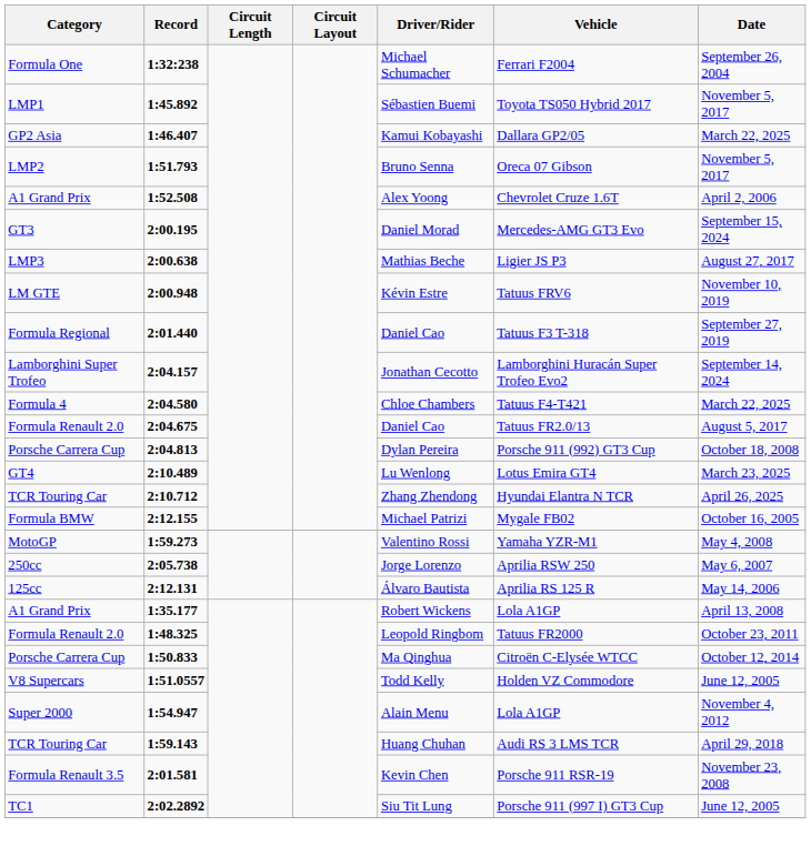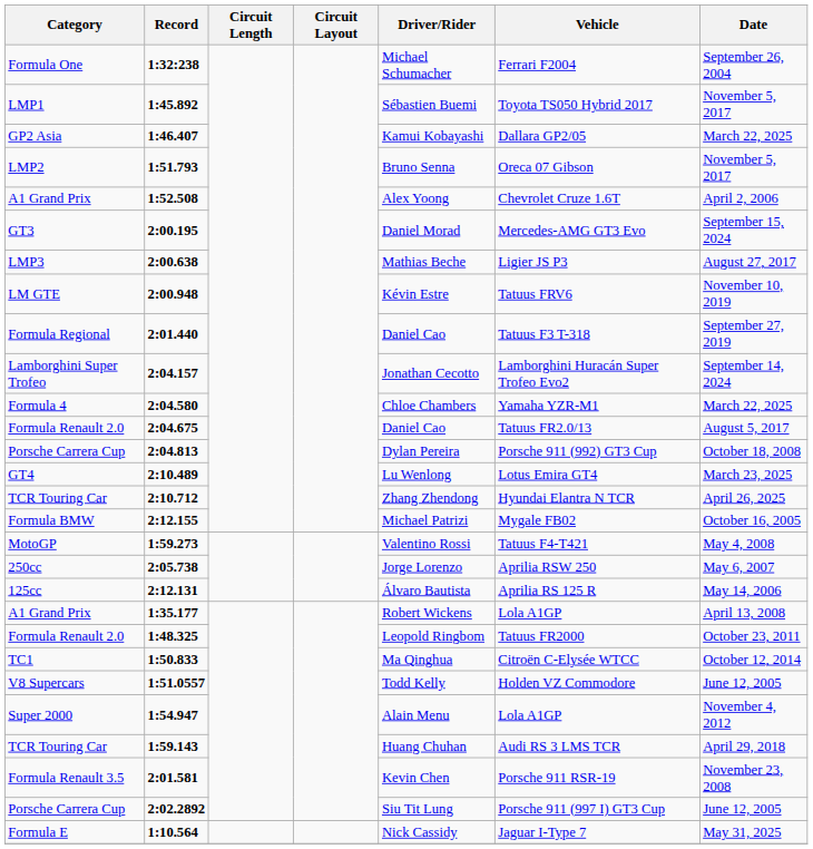2:04.580 | Vehicle: Tatuus F4-T421 -> Yamaha YZR-M1
1:59.273 | Vehicle: Yamaha YZR-M1 -> Tatuus F4-T421
1:50.833 | Category: Porsche Carrera Cup -> TC1
2:02.2892 | Category: TC1 -> Porsche Carrera Cup
+ row: Formula E | 1:10.564 | Nick Cassidy | Jaguar I-Type 7 | May 31, 2025
